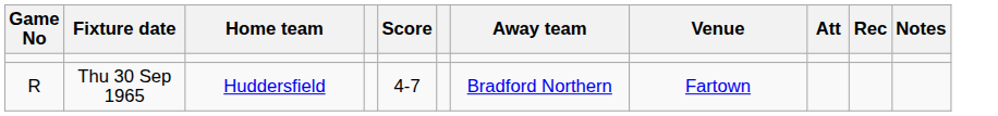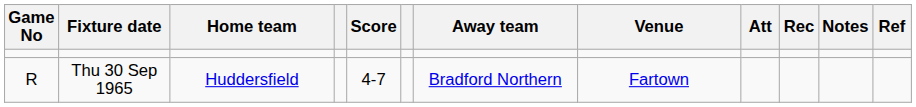+ column: Ref
